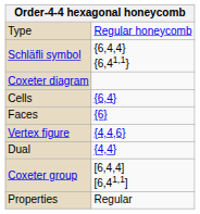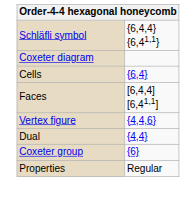- row: Type | Regular honeycomb
Faces | column 2: {6} -> [6,4,4] [6,41,1]
Coxeter group | column 2: [6,4,4] [6,41,1] -> {6}
